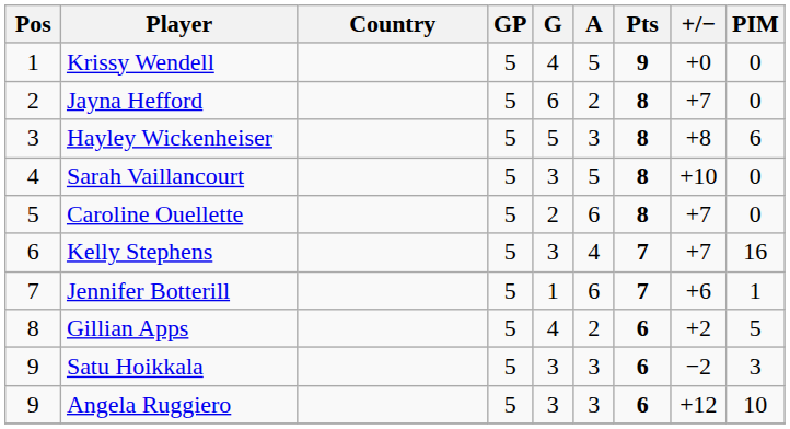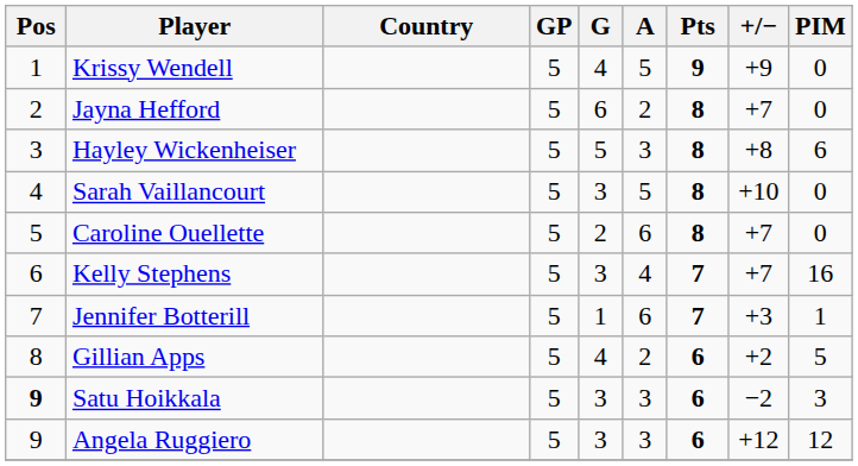Krissy Wendell | +/−: +0 -> +9
Jennifer Botterill | +/−: +6 -> +3
Satu Hoikkala | Pos: normal -> bold
Angela Ruggiero | PIM: 10 -> 12
